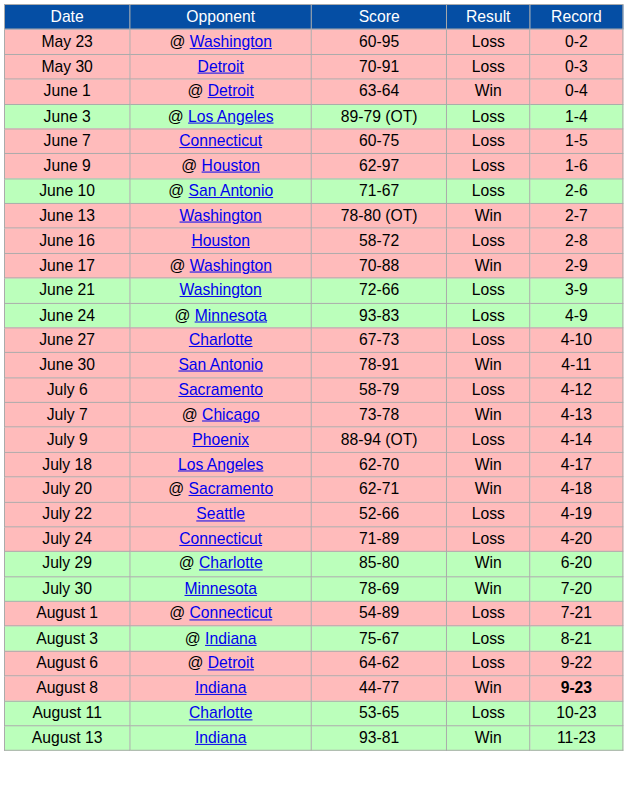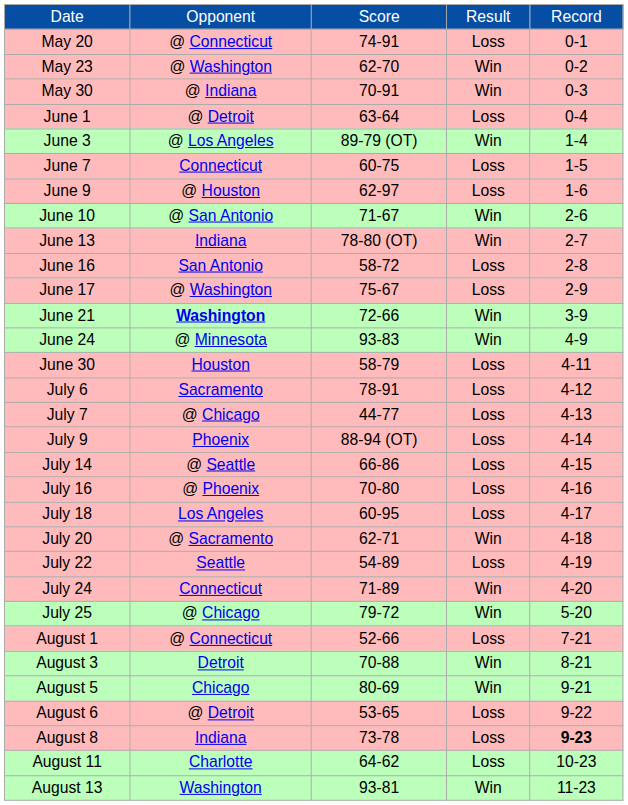+ row: May 20 | @ Connecticut | 74-91 | Loss | 0-1
May 23 | column 3: 60-95 -> 62-70
May 23 | column 4: Loss -> Win
May 30 | column 2: Detroit -> @ Indiana
May 30 | column 4: Loss -> Win
June 1 | column 4: Win -> Loss
June 3 | column 4: Loss -> Win
June 10 | column 4: Loss -> Win
June 13 | column 2: Washington -> Indiana
June 16 | column 2: Houston -> San Antonio
June 17 | column 3: 70-88 -> 75-67
June 17 | column 4: Win -> Loss
June 21 | column 2: normal -> bold
June 21 | column 4: Loss -> Win
June 24 | column 4: Loss -> Win
- row: June 27 | Charlotte | 67-73 | Loss | 4-10
June 30 | column 2: San Antonio -> Houston
June 30 | column 3: 78-91 -> 58-79
June 30 | column 4: Win -> Loss
July 6 | column 3: 58-79 -> 78-91
July 7 | column 3: 73-78 -> 44-77
July 7 | column 4: Win -> Loss
+ row: July 14 | @ Seattle | 66-86 | Loss | 4-15
+ row: July 16 | @ Phoenix | 70-80 | Loss | 4-16
July 18 | column 3: 62-70 -> 60-95
July 18 | column 4: Win -> Loss
July 22 | column 3: 52-66 -> 54-89
July 24 | column 4: Loss -> Win
+ row: July 25 | @ Chicago | 79-72 | Win | 5-20
- row: July 29 | @ Charlotte | 85-80 | Win | 6-20
- row: July 30 | Minnesota | 78-69 | Win | 7-20
August 1 | column 3: 54-89 -> 52-66
August 3 | column 2: @ Indiana -> Detroit
August 3 | column 3: 75-67 -> 70-88
August 3 | column 4: Loss -> Win
+ row: August 5 | Chicago | 80-69 | Win | 9-21
August 6 | column 3: 64-62 -> 53-65
August 8 | column 3: 44-77 -> 73-78
August 8 | column 4: Win -> Loss
August 11 | column 3: 53-65 -> 64-62
August 13 | column 2: Indiana -> Washington
